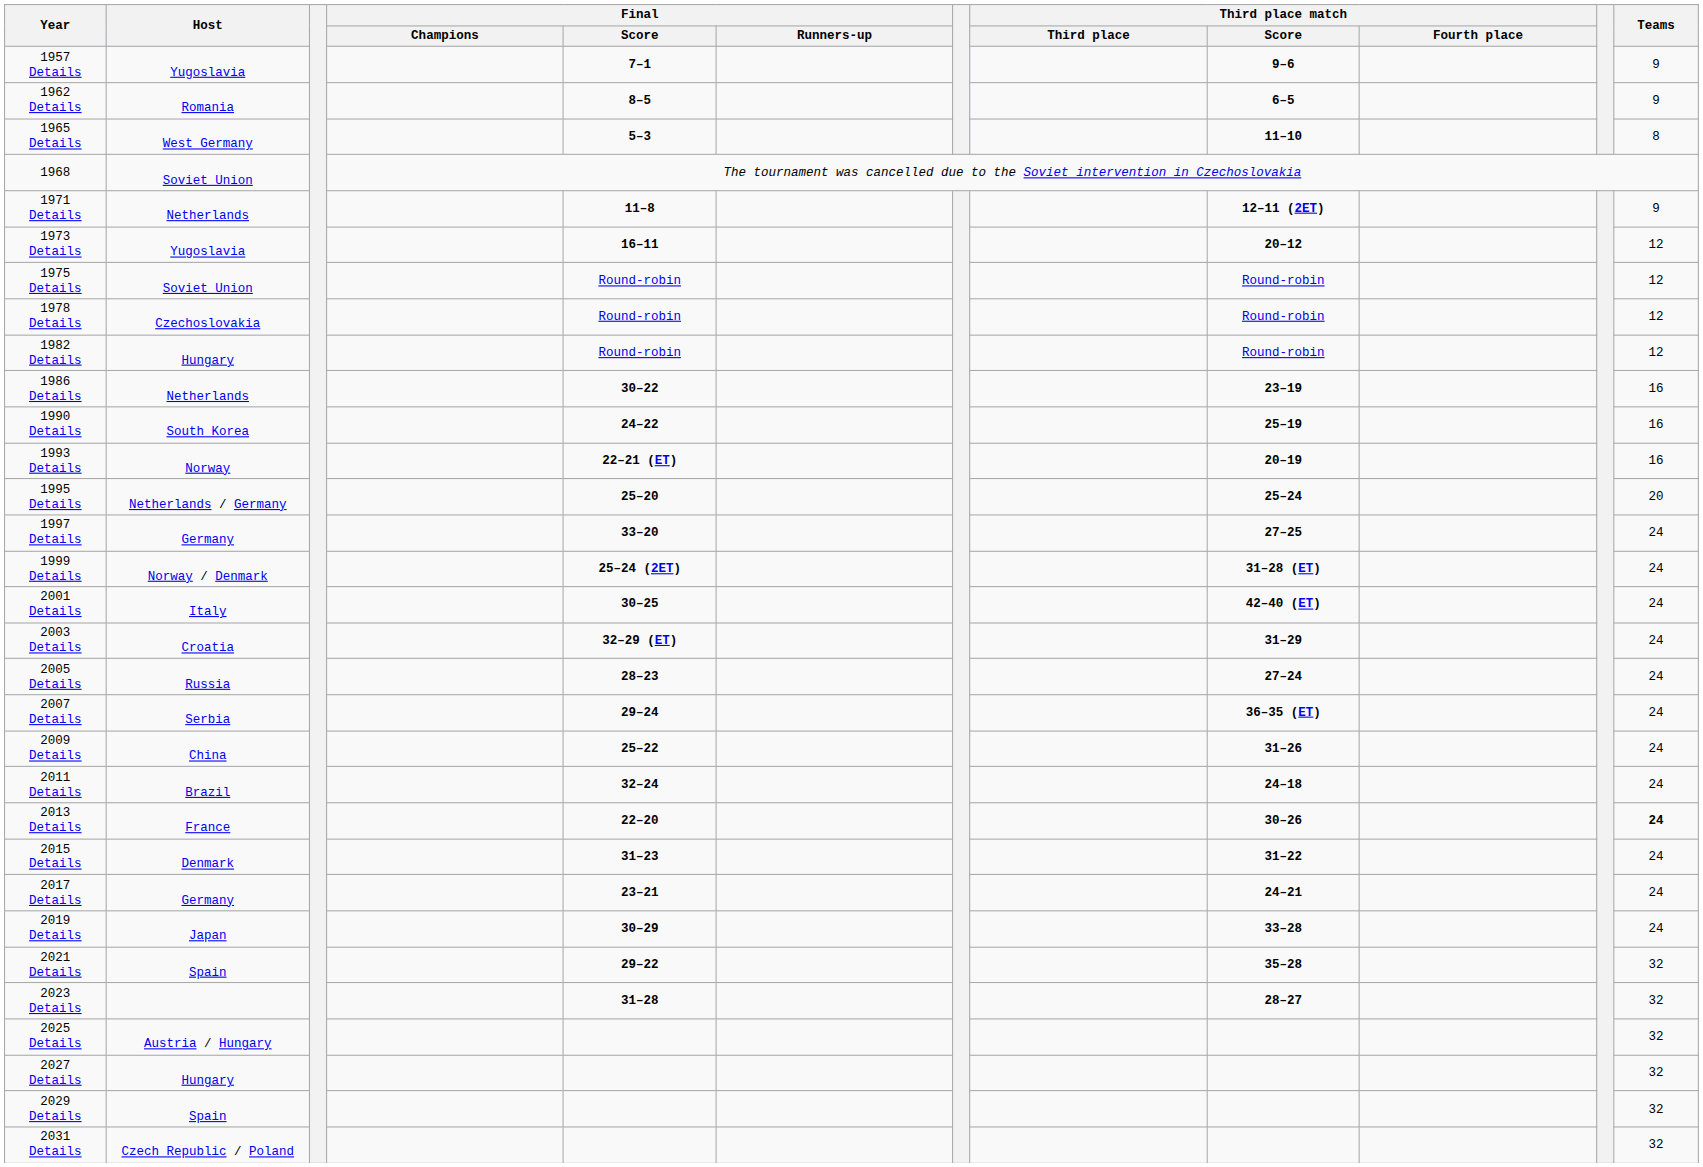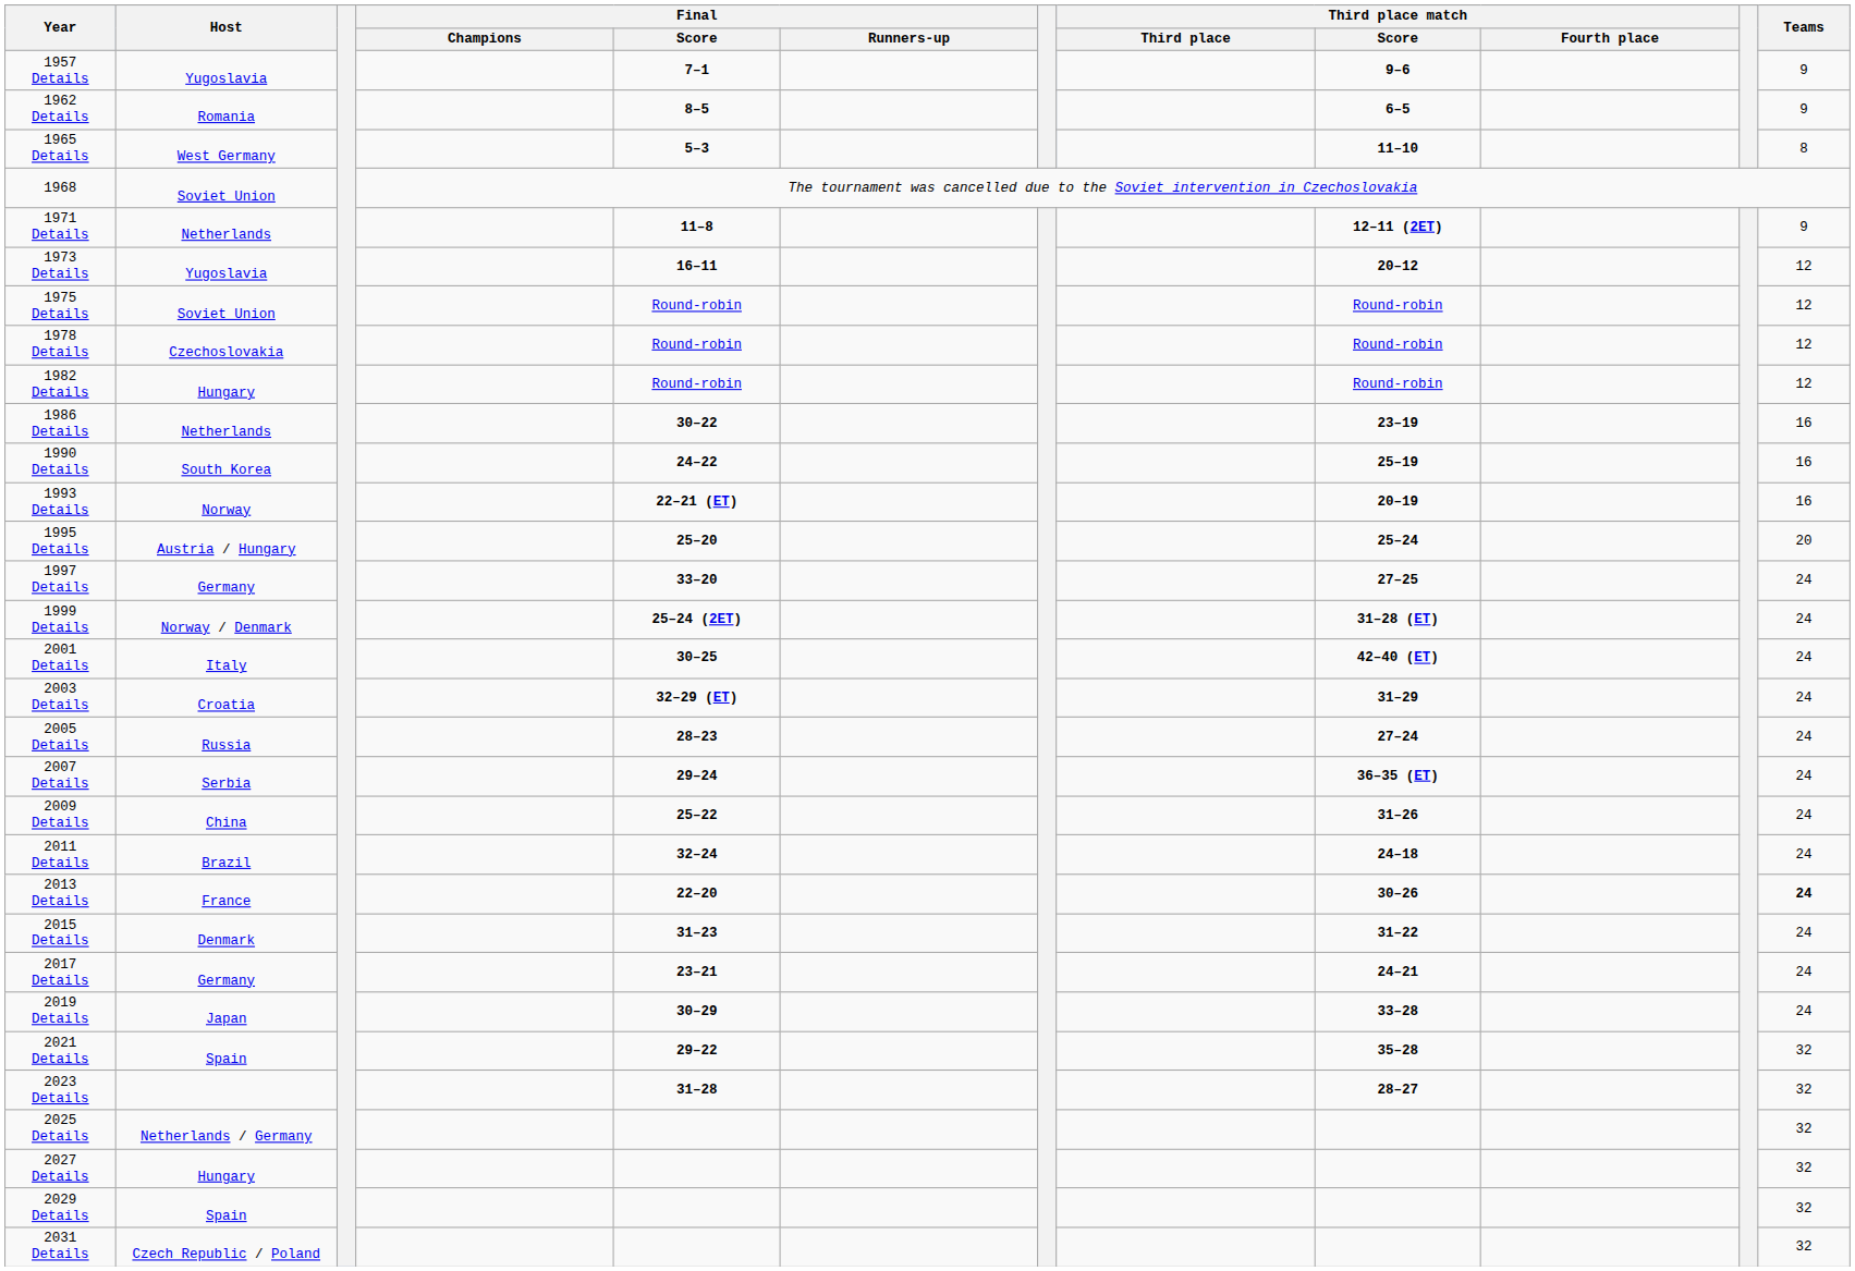1995 Details | Host: Netherlands / Germany -> Austria / Hungary
2025 Details | Host: Austria / Hungary -> Netherlands / Germany
